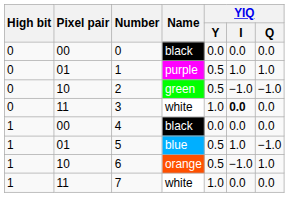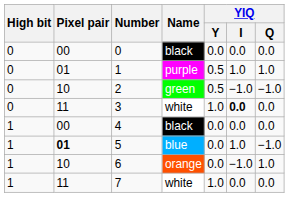5 | Pixel pair: normal -> bold
5 | YIQ / Y: 0.5 -> 0.0
6 | YIQ / Y: 0.5 -> 0.0
